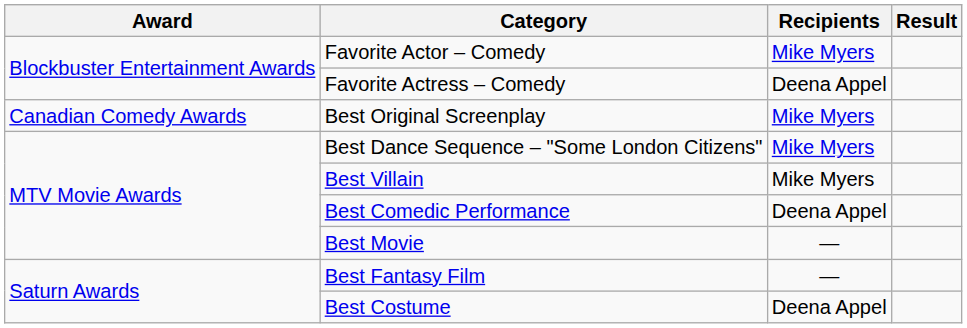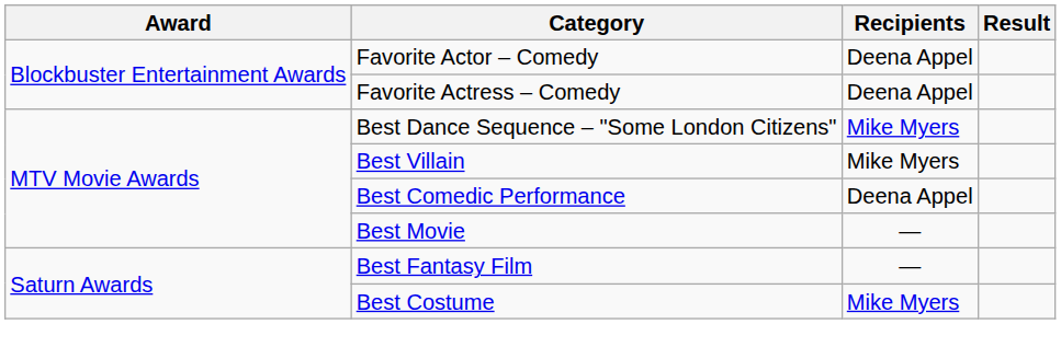Favorite Actor – Comedy | Recipients: Mike Myers -> Deena Appel
- row: Canadian Comedy Awards | Best Original Screenplay | Mike Myers
Best Costume | Recipients: Deena Appel -> Mike Myers
